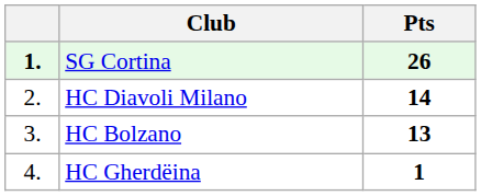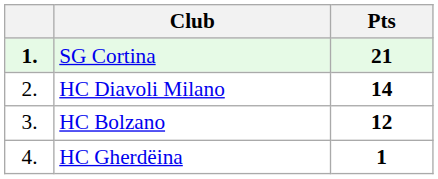SG Cortina | Pts: 26 -> 21
HC Bolzano | Pts: 13 -> 12
